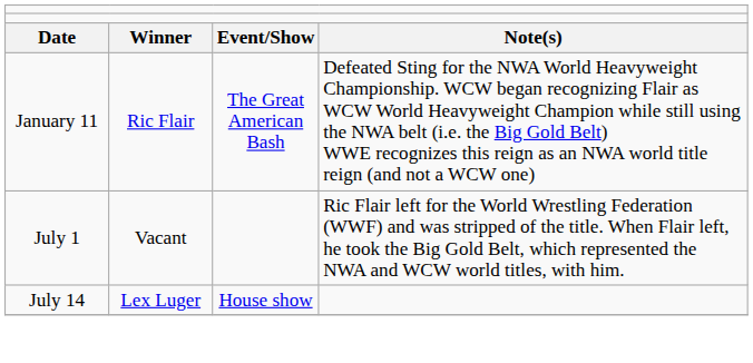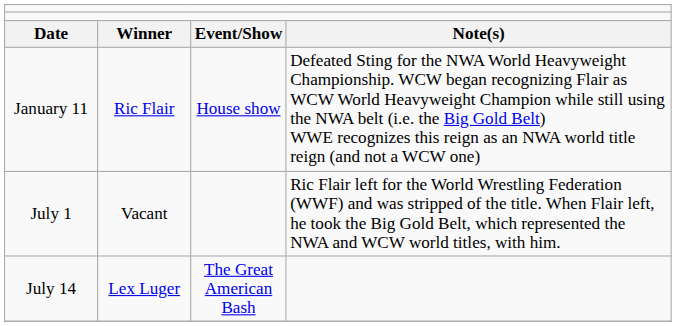January 11 | column 3: The Great American Bash -> House show
July 14 | column 3: House show -> The Great American Bash
